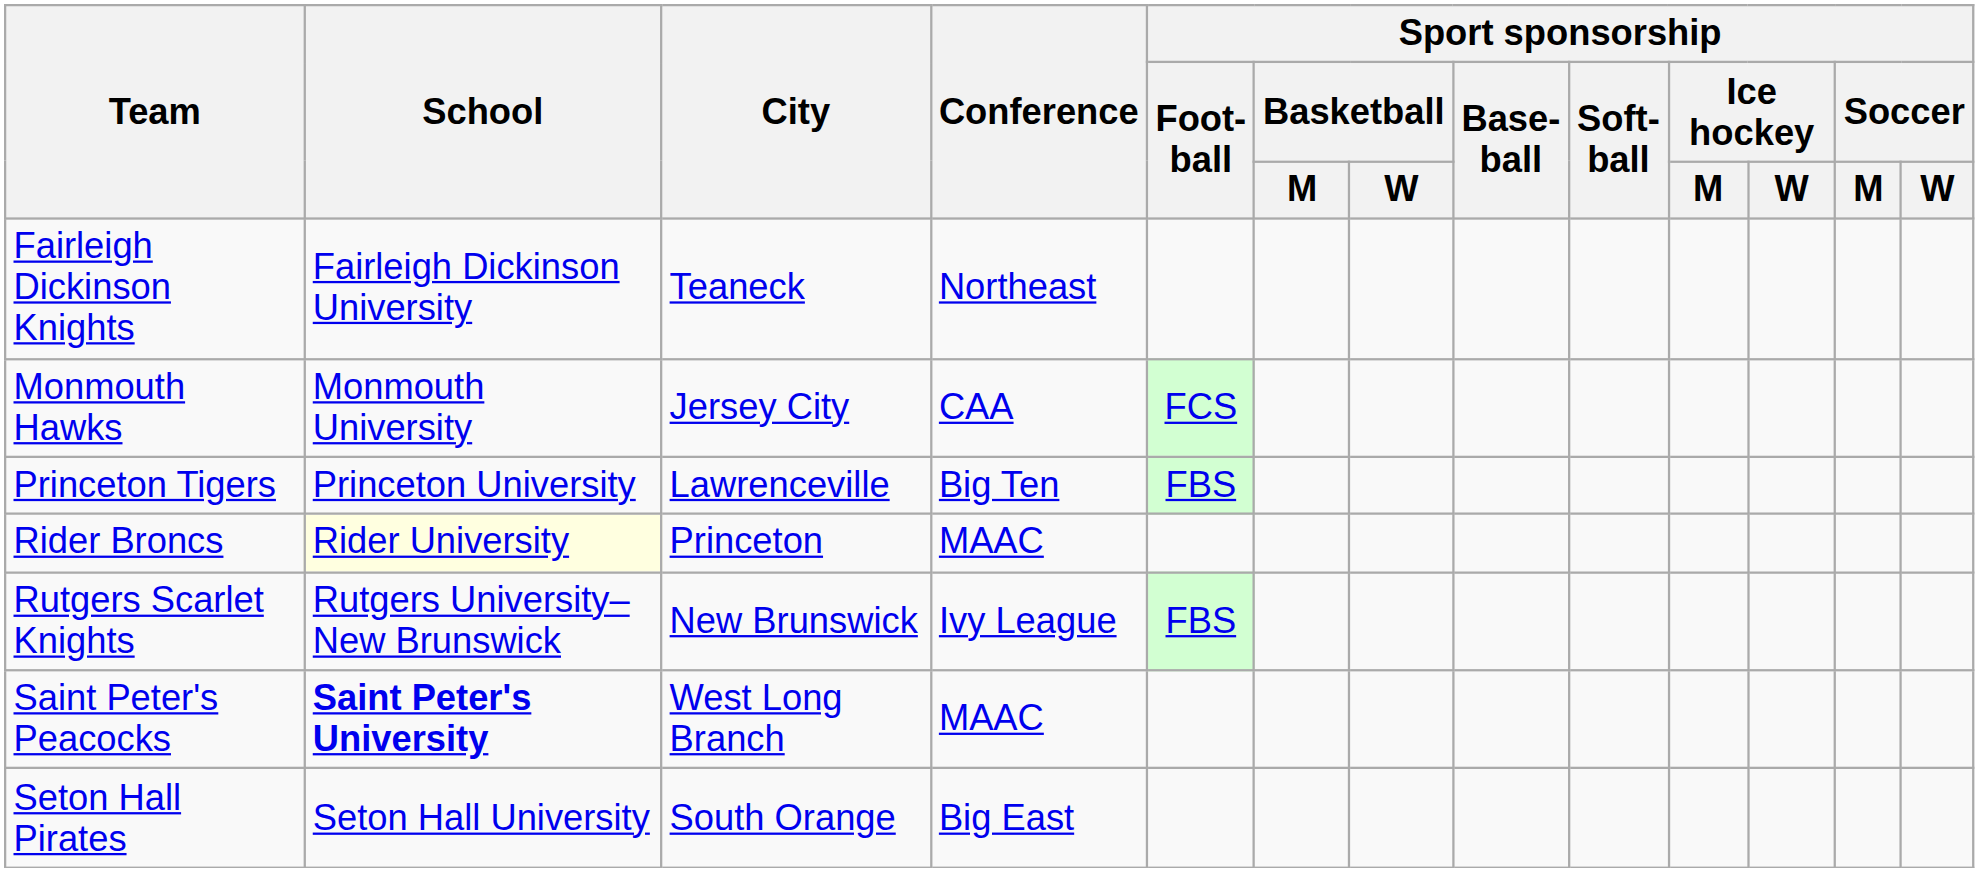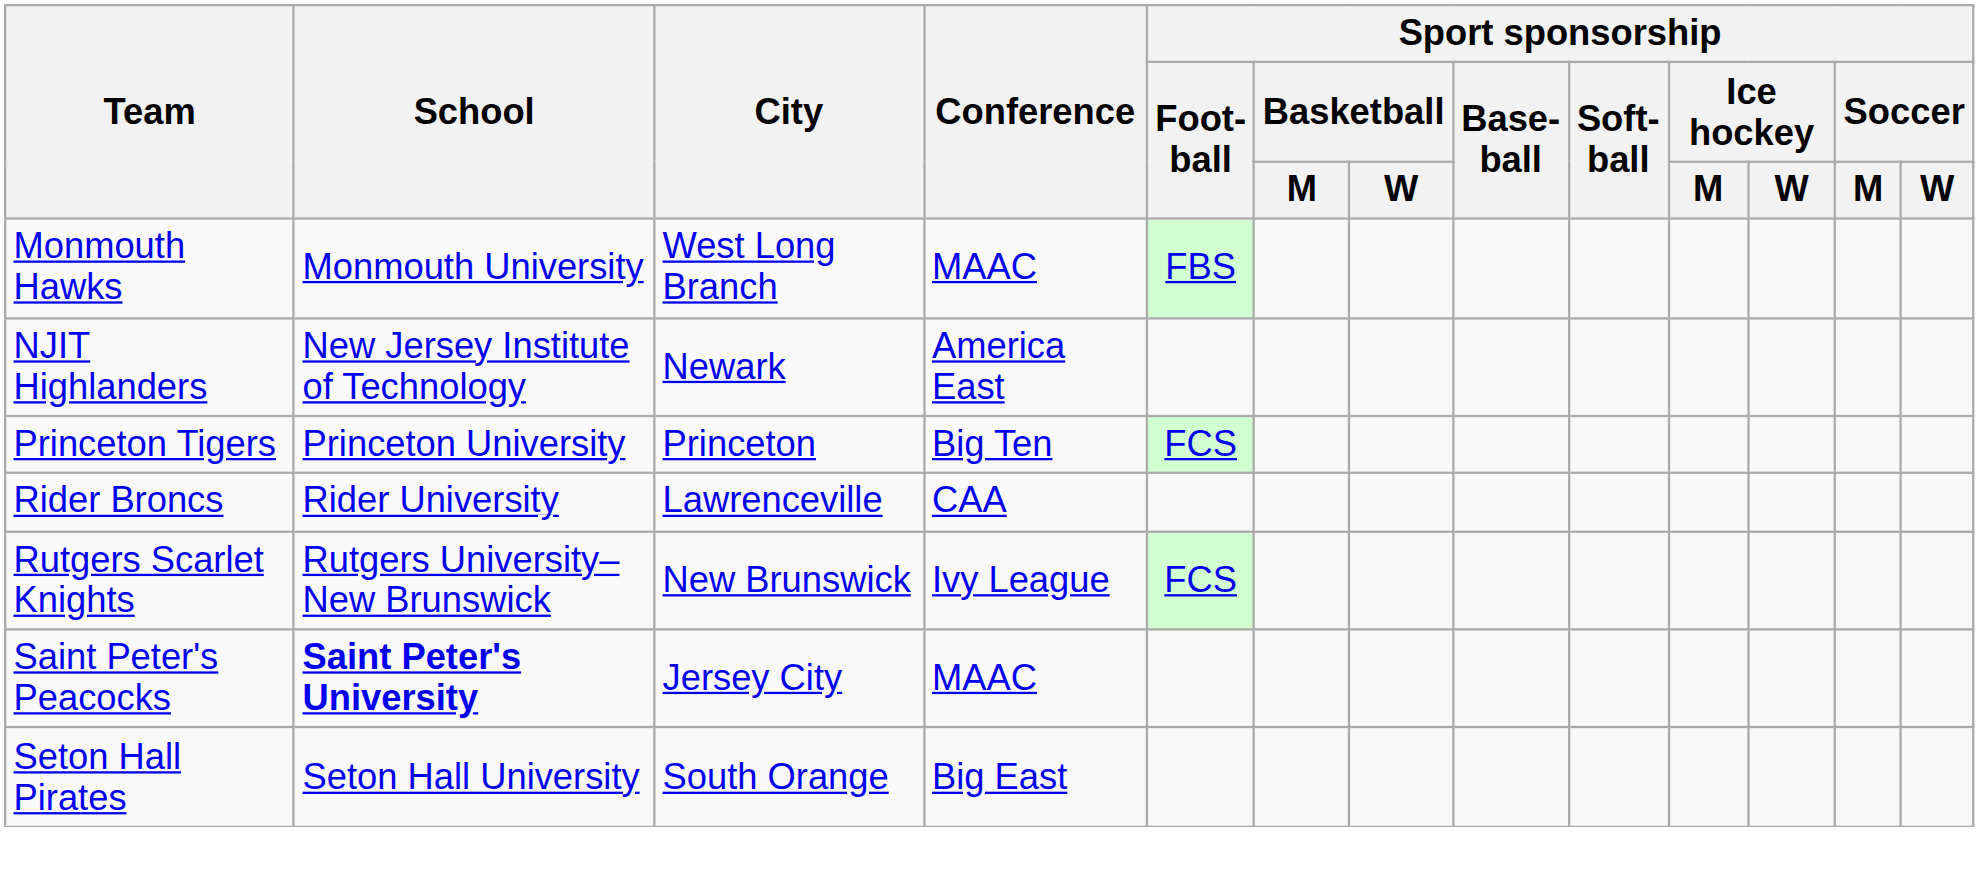- row: Fairleigh Dickinson Knights | Fairleigh Dickinson University | Teaneck | Northeast
Monmouth Hawks | City: Jersey City -> West Long Branch
Monmouth Hawks | Conference: CAA -> MAAC
Monmouth Hawks | Sport sponsorship / Foot- ball: FCS -> FBS
+ row: NJIT Highlanders | New Jersey Institute of Technology | Newark | America East
Princeton Tigers | City: Lawrenceville -> Princeton
Princeton Tigers | Sport sponsorship / Foot- ball: FBS -> FCS
Rider Broncs | School: lightyellow background -> no background
Rider Broncs | City: Princeton -> Lawrenceville
Rider Broncs | Conference: MAAC -> CAA
Rutgers Scarlet Knights | Sport sponsorship / Foot- ball: FBS -> FCS
Saint Peter's Peacocks | City: West Long Branch -> Jersey City
